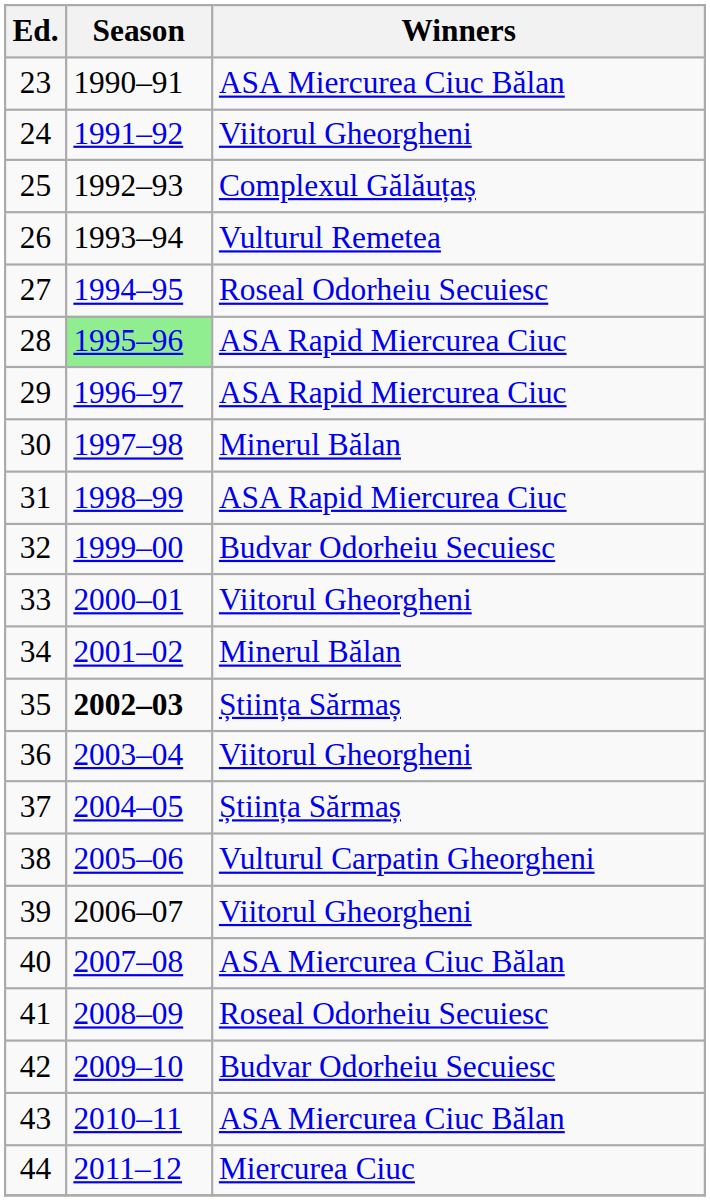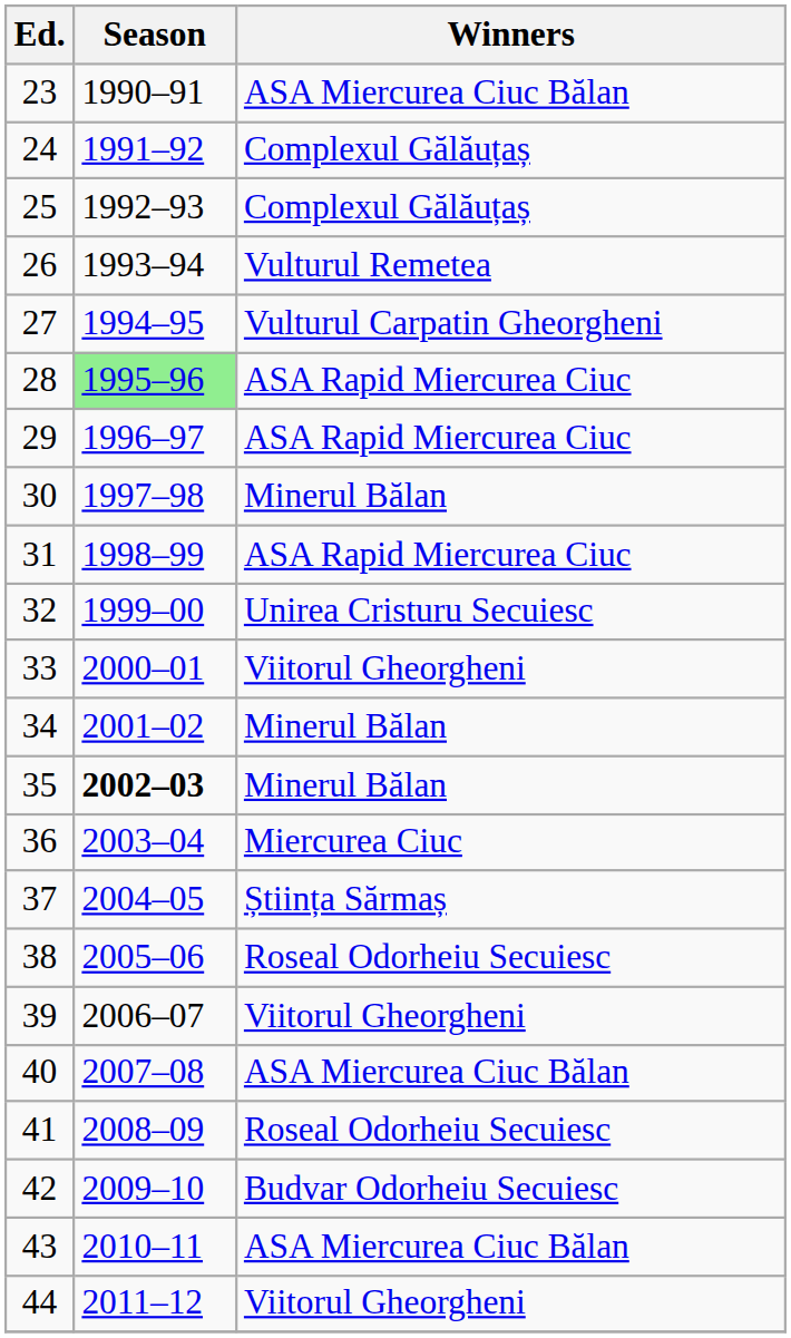24 | Winners: Viitorul Gheorgheni -> Complexul Gălăuțaș
27 | Winners: Roseal Odorheiu Secuiesc -> Vulturul Carpatin Gheorgheni
32 | Winners: Budvar Odorheiu Secuiesc -> Unirea Cristuru Secuiesc
35 | Winners: Știința Sărmaș -> Minerul Bălan
36 | Winners: Viitorul Gheorgheni -> Miercurea Ciuc
38 | Winners: Vulturul Carpatin Gheorgheni -> Roseal Odorheiu Secuiesc
44 | Winners: Miercurea Ciuc -> Viitorul Gheorgheni
